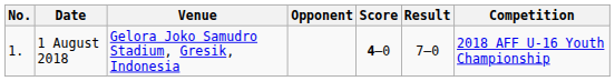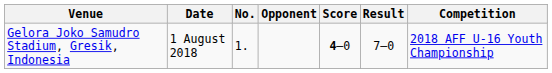columns swapped: No. <-> Venue
